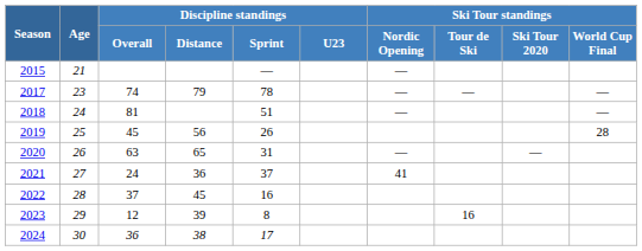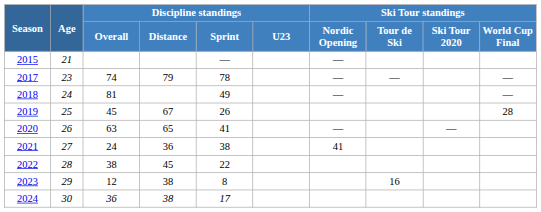2018 | Discipline standings / Sprint: 51 -> 49
2019 | Discipline standings / Distance: 56 -> 67
2020 | Discipline standings / Sprint: 31 -> 41
2021 | Discipline standings / Sprint: 37 -> 38
2022 | Discipline standings / Overall: 37 -> 38
2022 | Discipline standings / Sprint: 16 -> 22
2023 | Discipline standings / Distance: 39 -> 38
